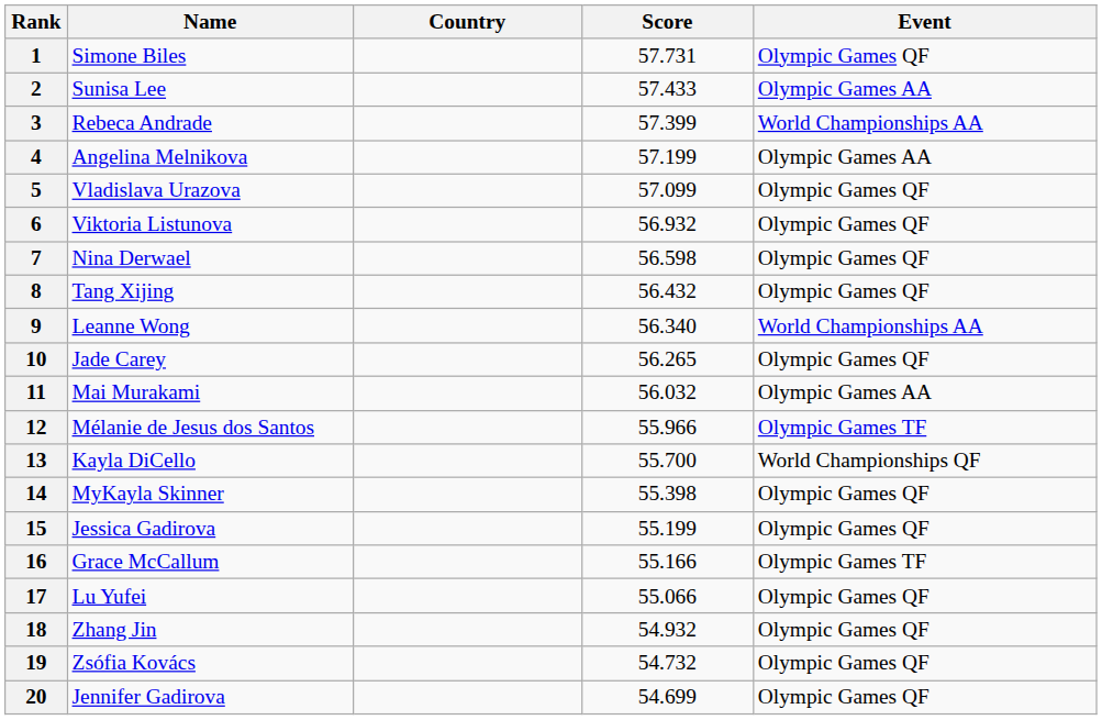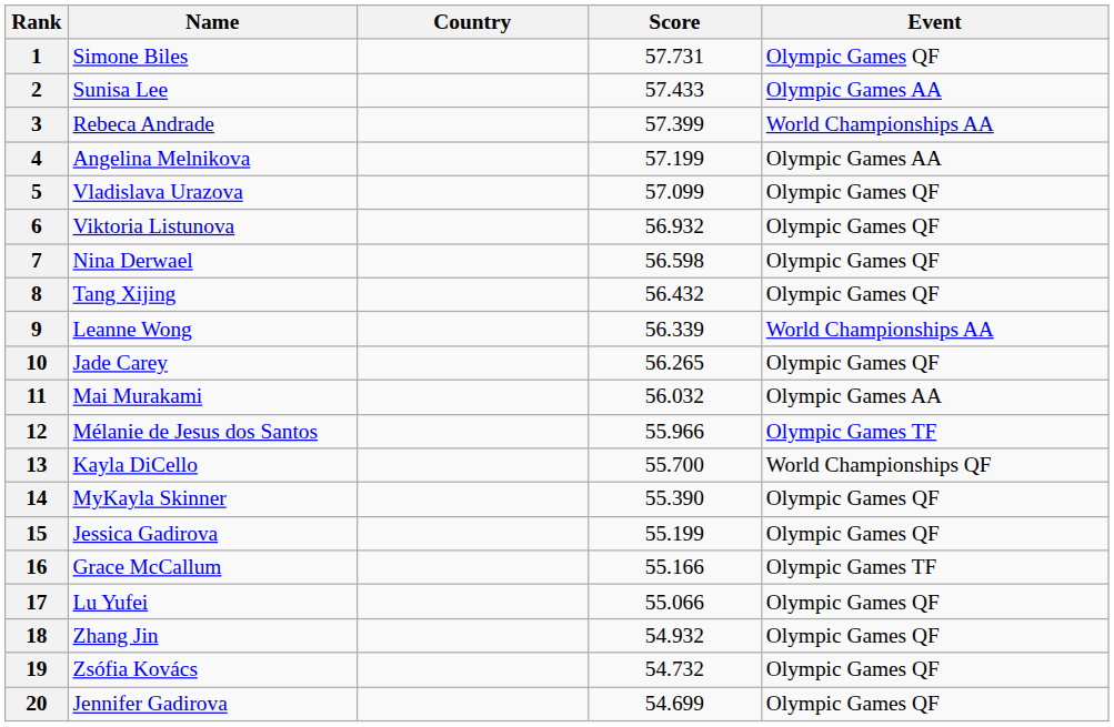9 | Score: 56.340 -> 56.339
14 | Score: 55.398 -> 55.390
